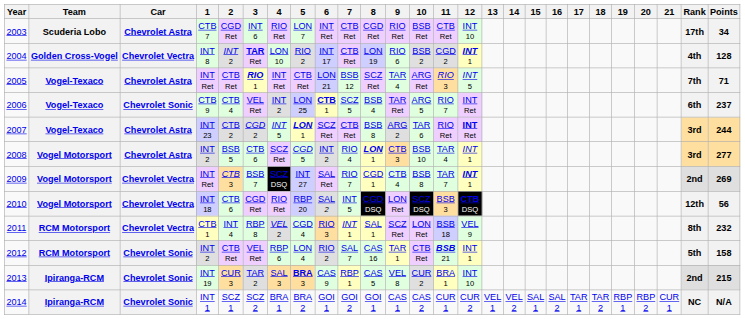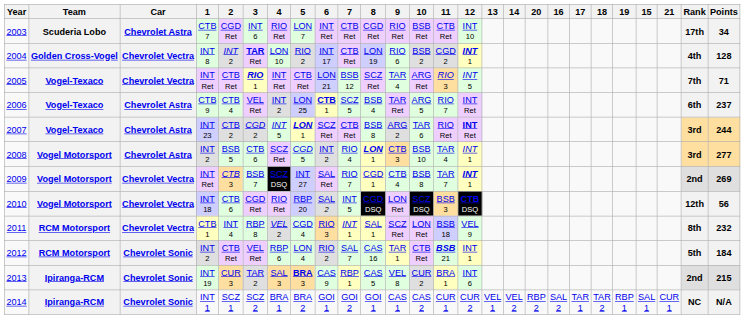columns swapped: 15 <-> 20
2005 | Car: Chevrolet Astra -> Chevrolet Vectra
2006 | Car: Chevrolet Sonic -> Chevrolet Astra
2012 | Points: 158 -> 184
2013 | 12: INT 10 -> INT 6
